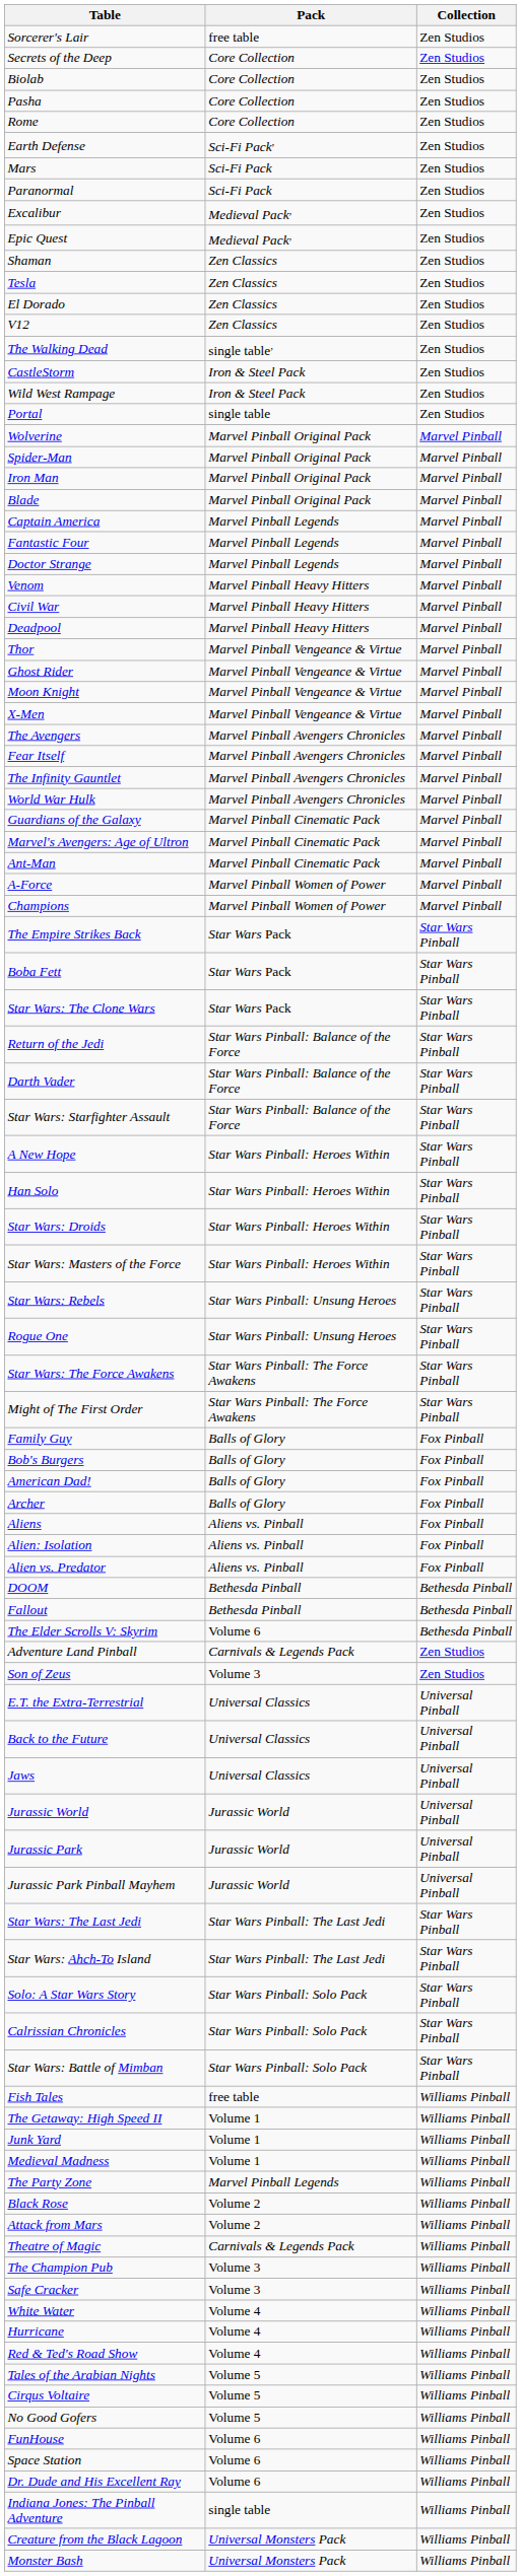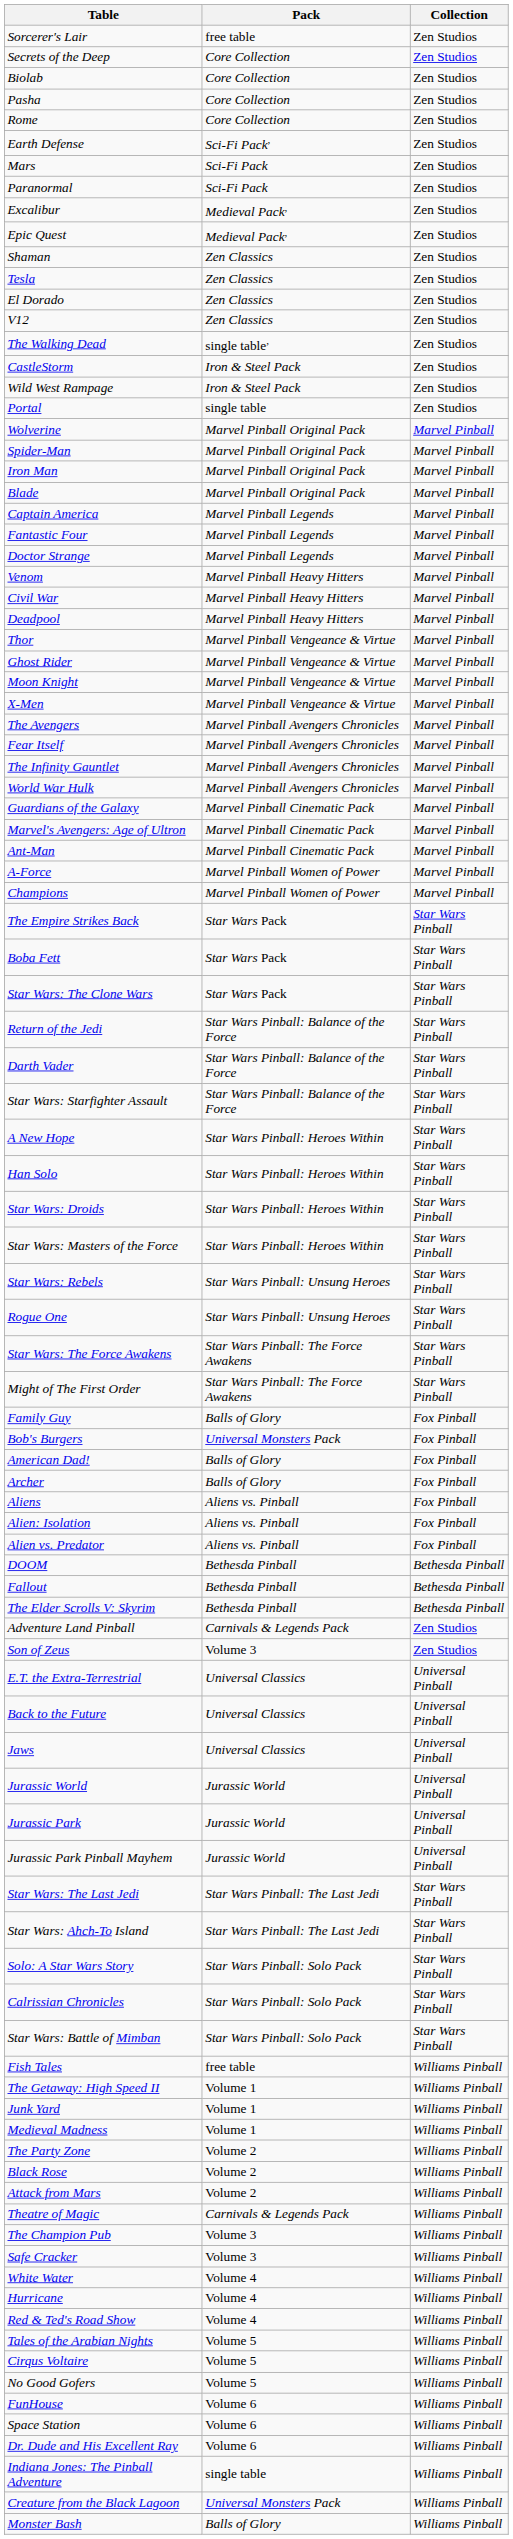Bob's Burgers | Pack: Balls of Glory -> Universal Monsters Pack
The Elder Scrolls V: Skyrim | Pack: Volume 6 -> Bethesda Pinball
The Party Zone | Pack: Marvel Pinball Legends -> Volume 2
Monster Bash | Pack: Universal Monsters Pack -> Balls of Glory
